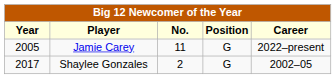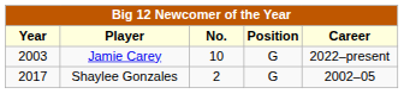Jamie Carey | Year: 2005 -> 2003
Jamie Carey | No.: 11 -> 10
